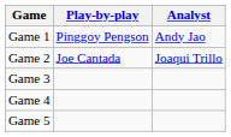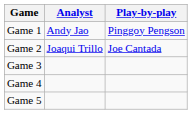columns swapped: Play-by-play <-> Analyst
